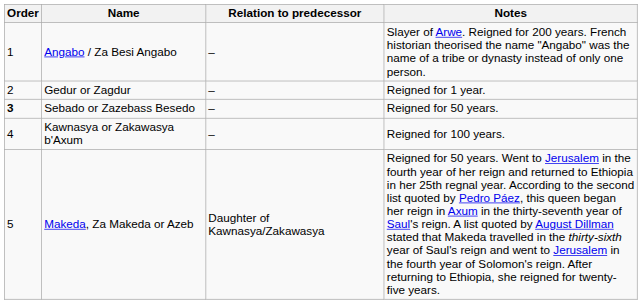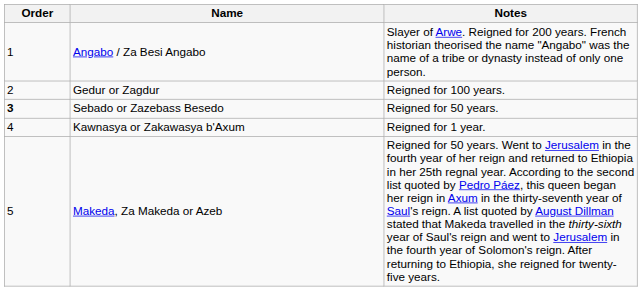- column: Relation to predecessor | – | – | – | – | Daughter of Kawnasya/Zakawasya
Gedur or Zagdur | Notes: Reigned for 1 year. -> Reigned for 100 years.
Kawnasya or Zakawasya b'Axum | Notes: Reigned for 100 years. -> Reigned for 1 year.
